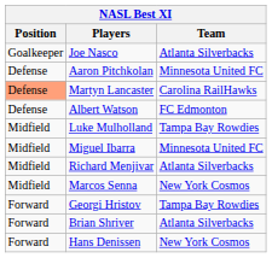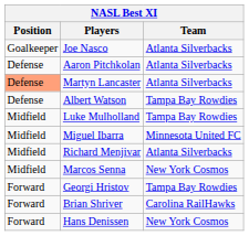Aaron Pitchkolan | Team: Minnesota United FC -> Atlanta Silverbacks
Martyn Lancaster | Team: Carolina RailHawks -> Atlanta Silverbacks
Albert Watson | Team: FC Edmonton -> Tampa Bay Rowdies
Brian Shriver | Team: Atlanta Silverbacks -> Carolina RailHawks
